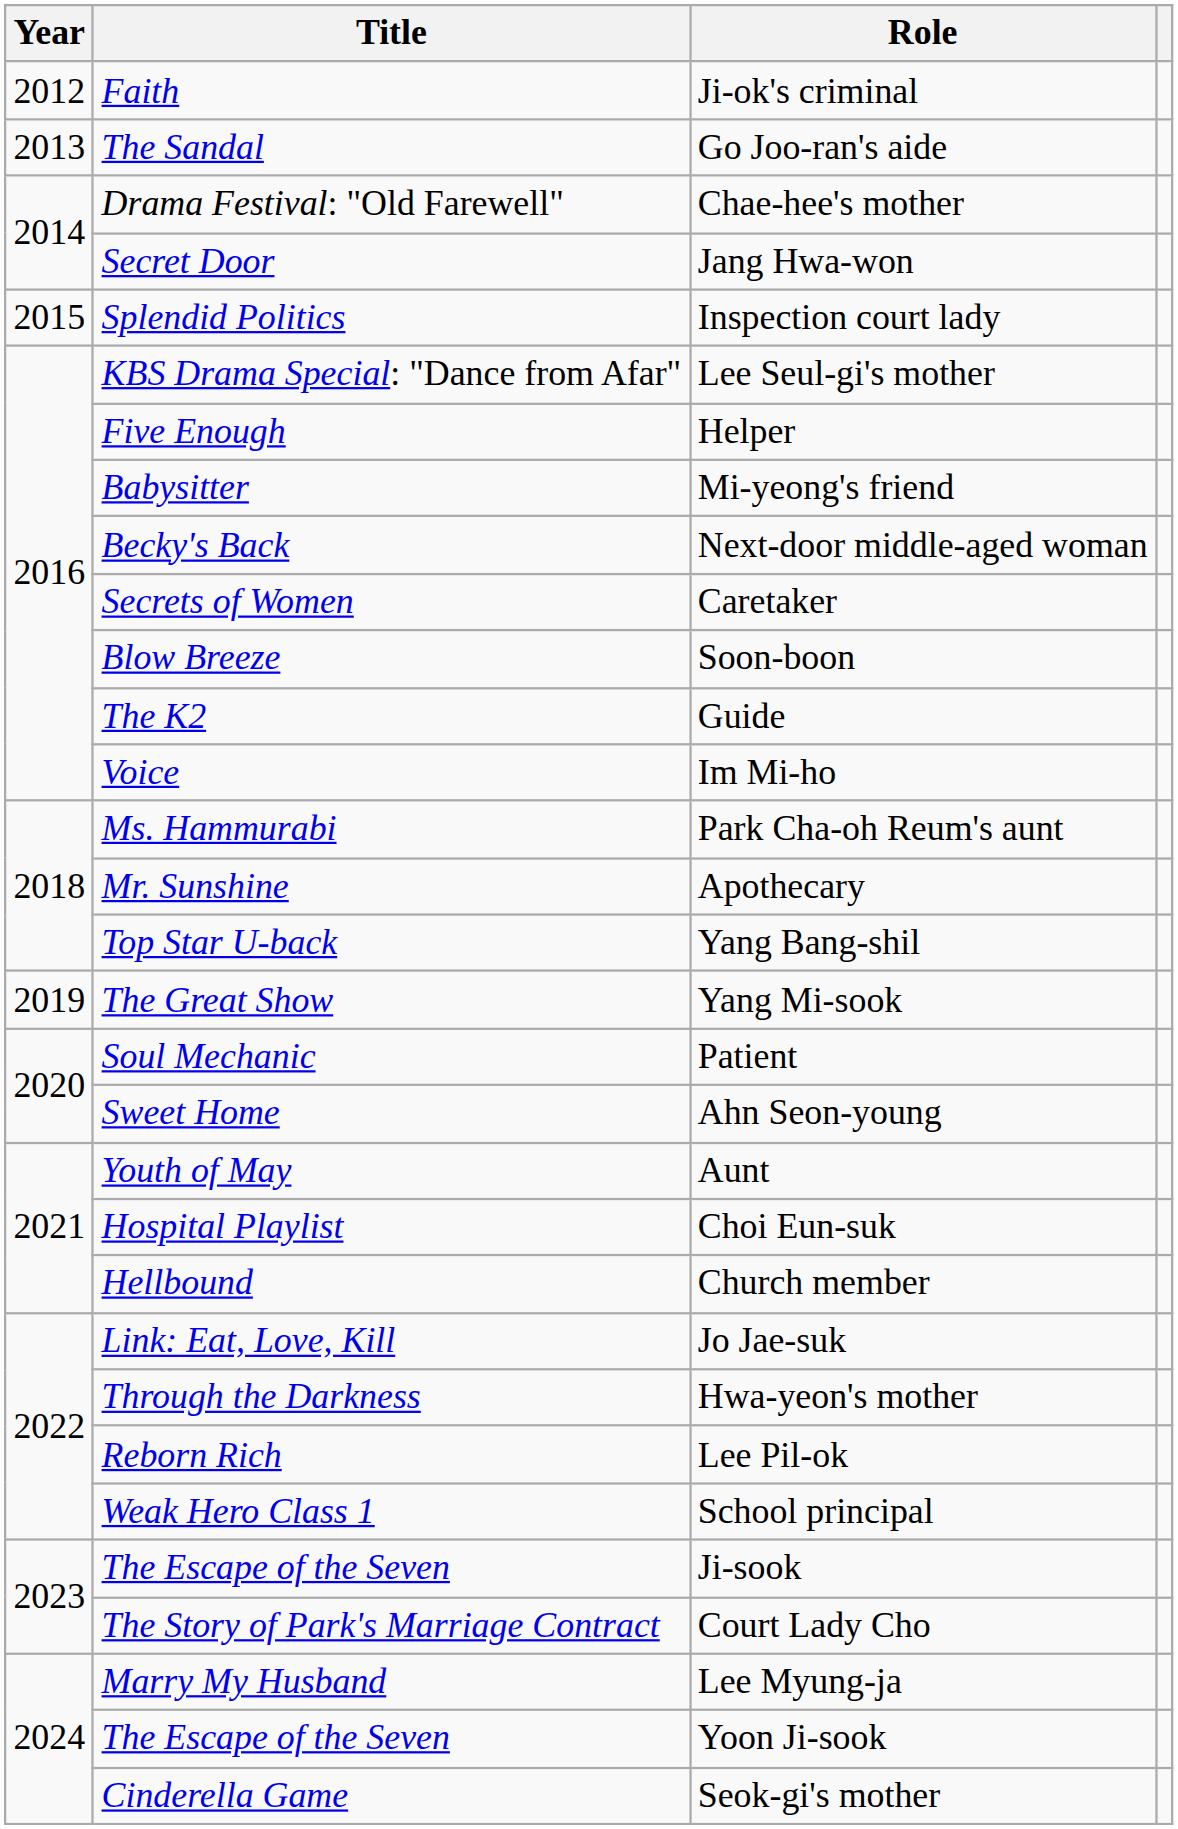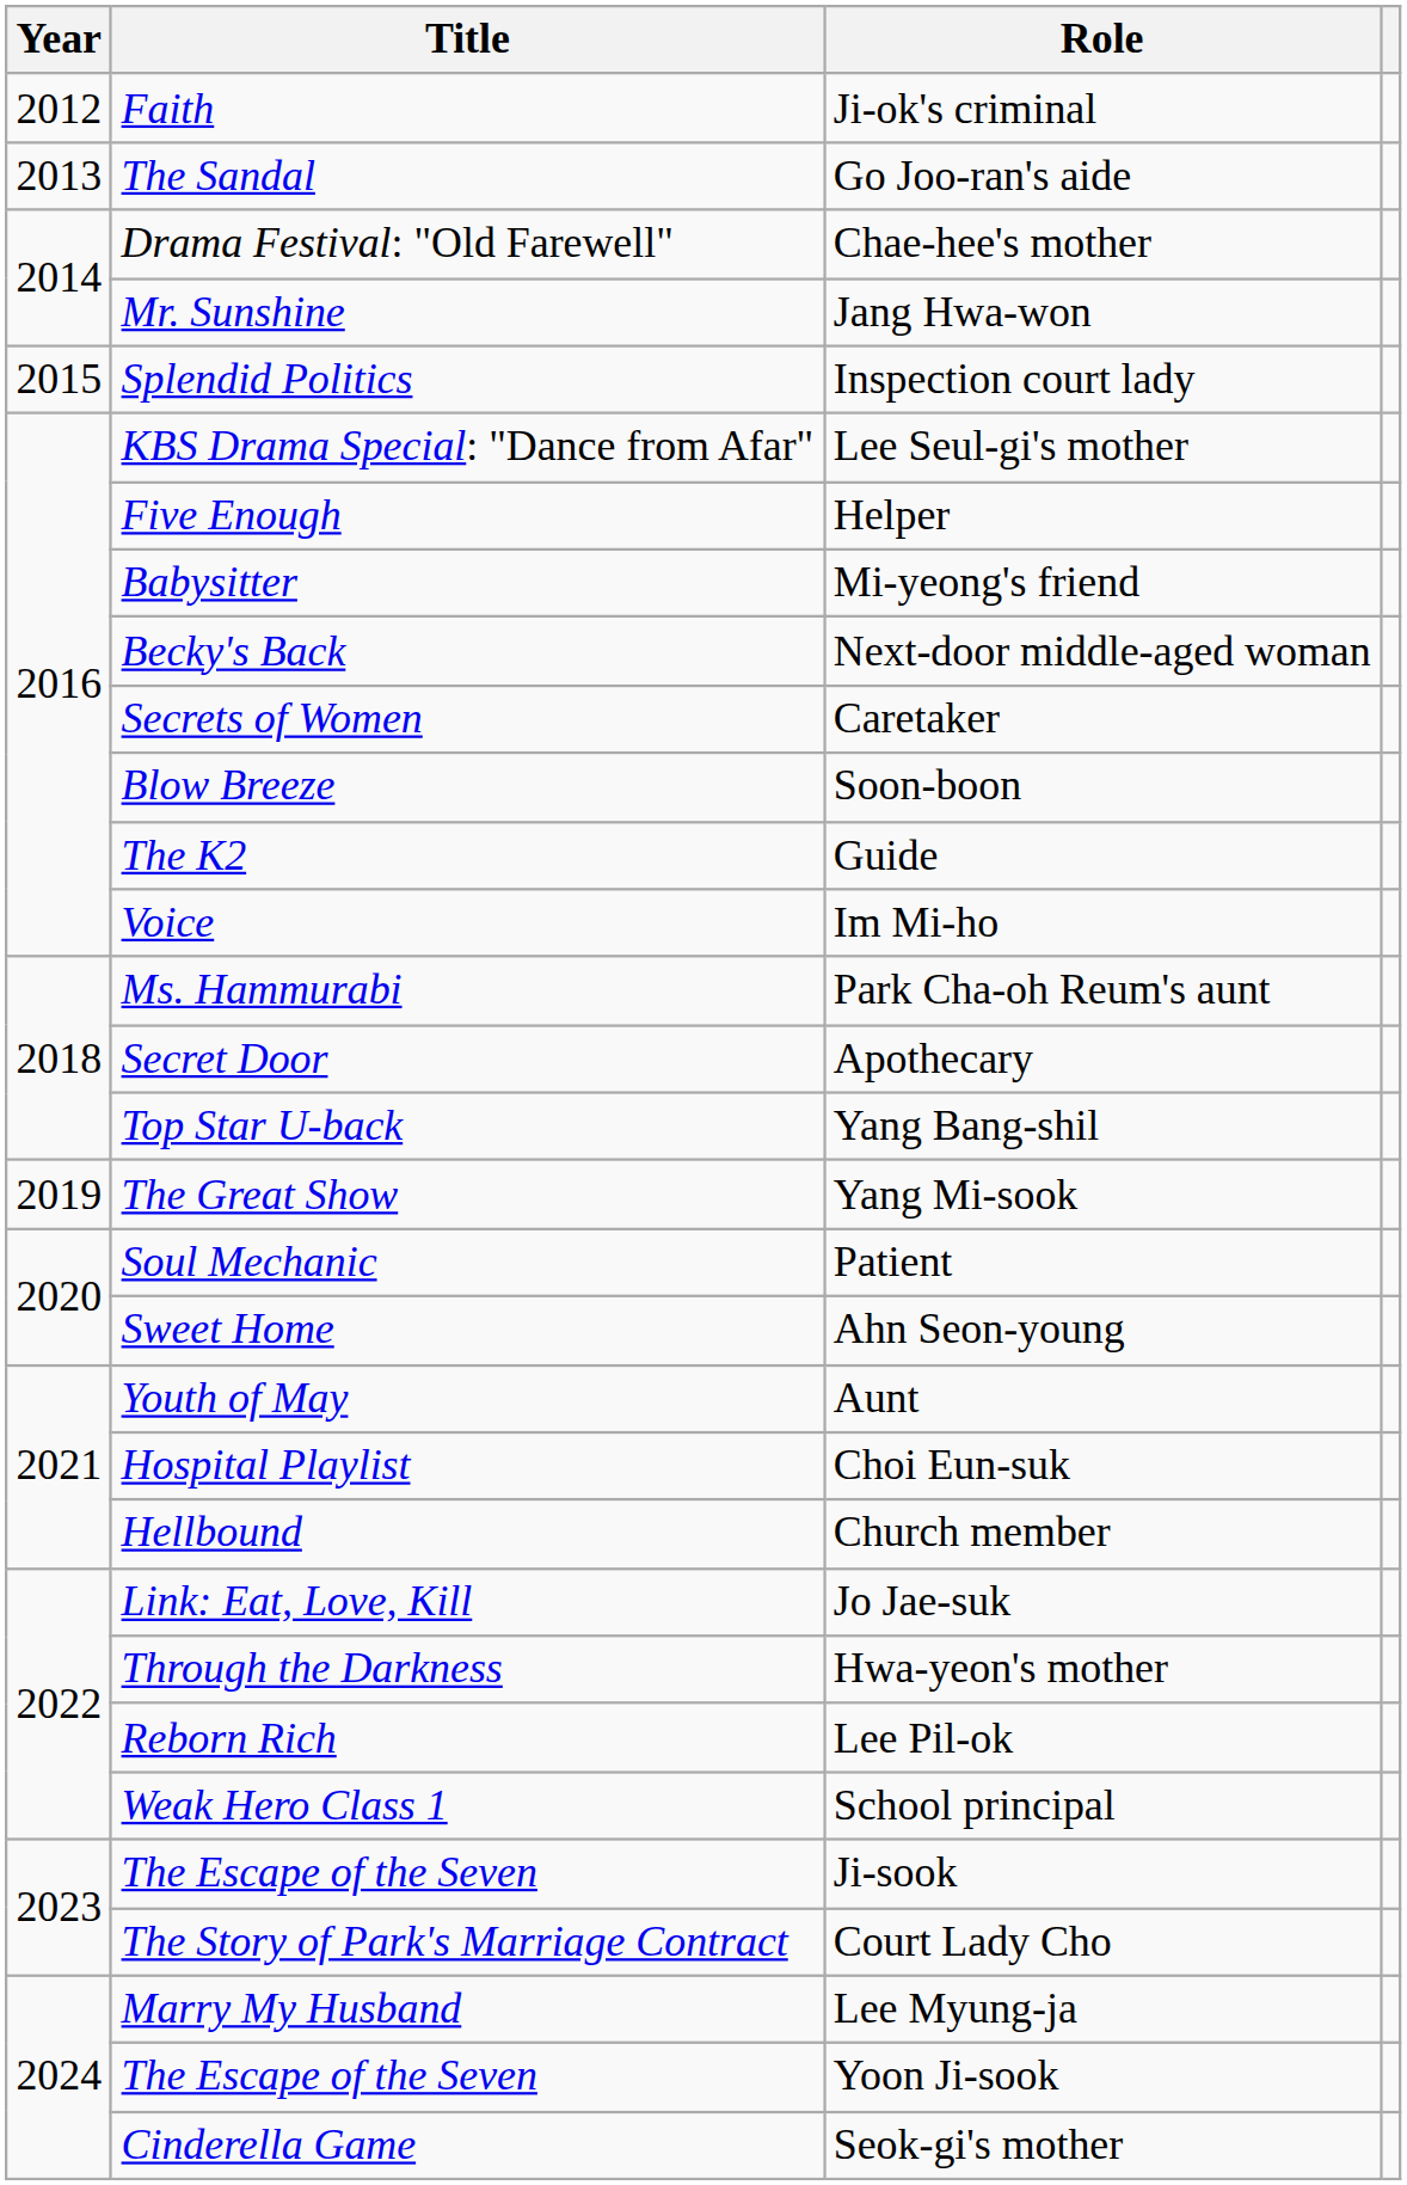Jang Hwa-won | Title: Secret Door -> Mr. Sunshine
Apothecary | Title: Mr. Sunshine -> Secret Door
